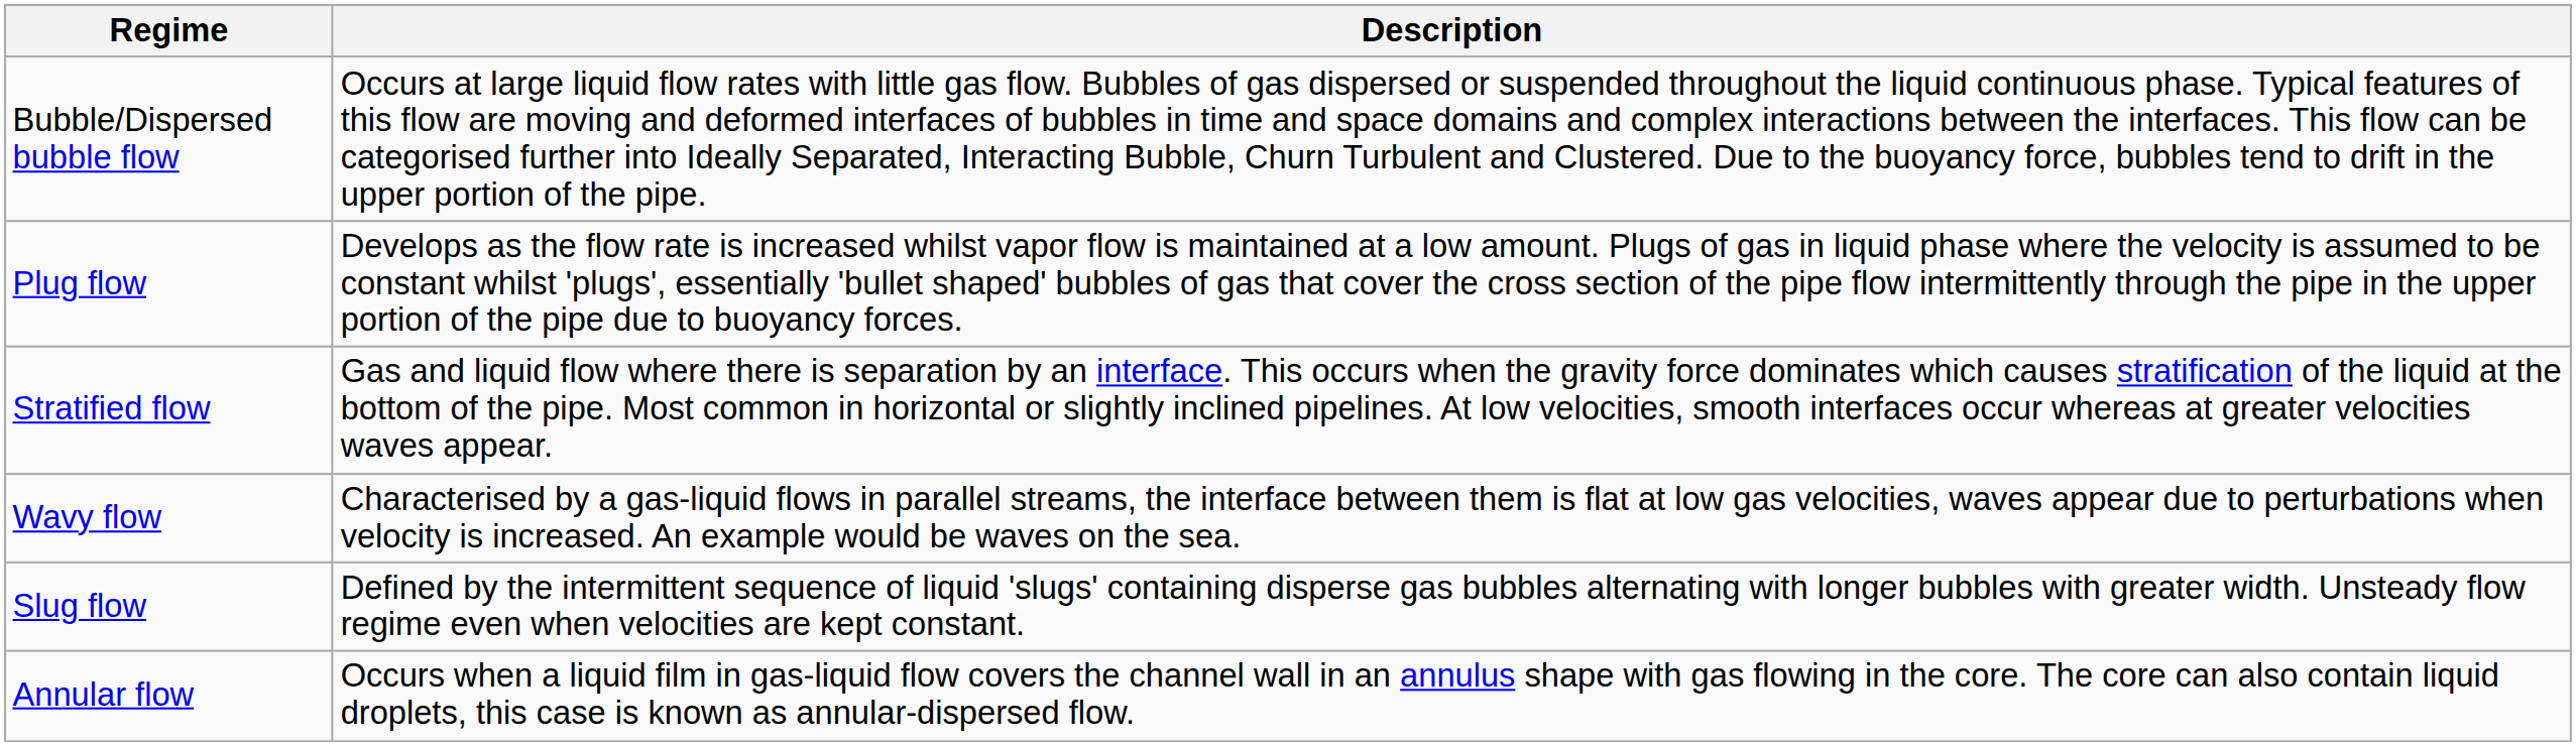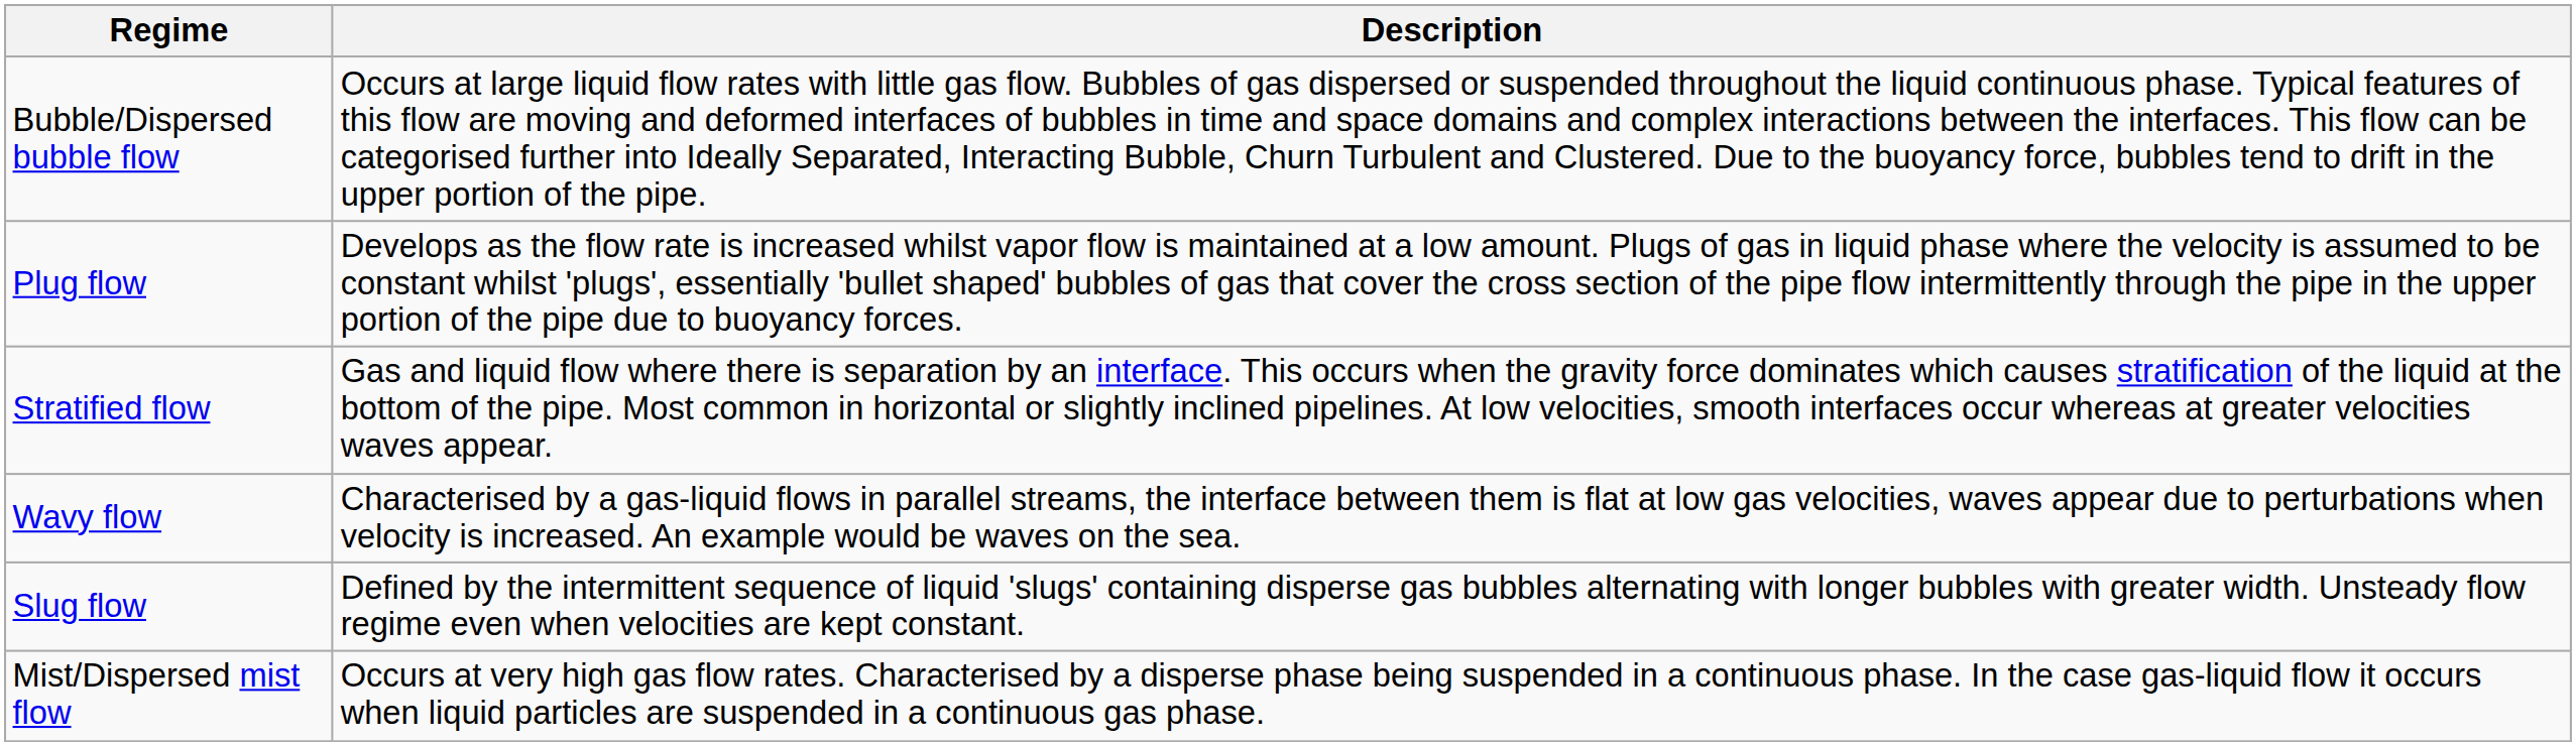- row: Annular flow | Occurs when a liquid film in gas-liquid flow covers the channel wall in an annulus shape with gas flowing in the core. The core can also contain liquid droplets, this case is known as annular-dispersed flow.
+ row: Mist/Dispersed mist flow | Occurs at very high gas flow rates. Characterised by a disperse phase being suspended in a continuous phase. In the case gas-liquid flow it occurs when liquid particles are suspended in a continuous gas phase.
